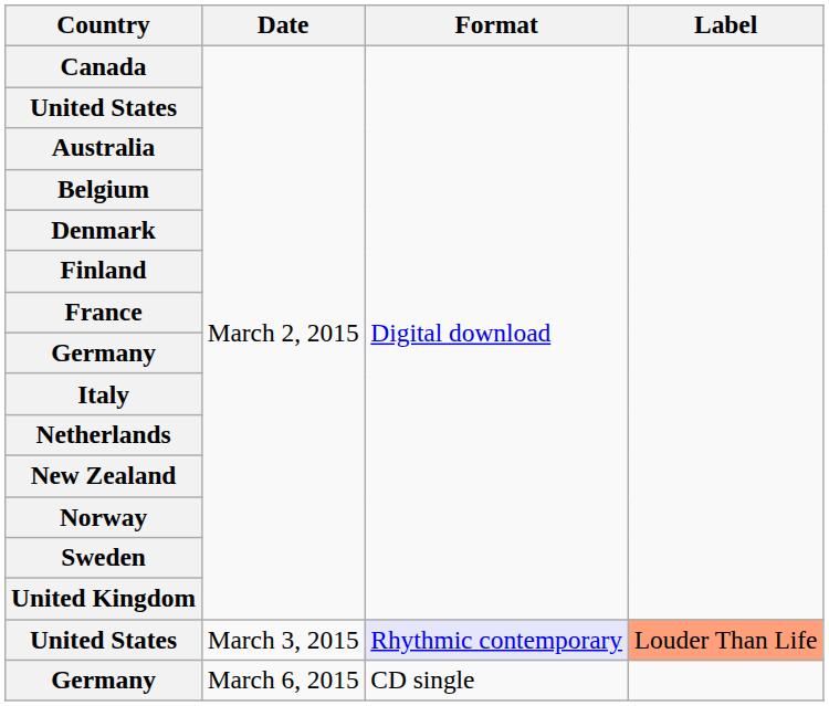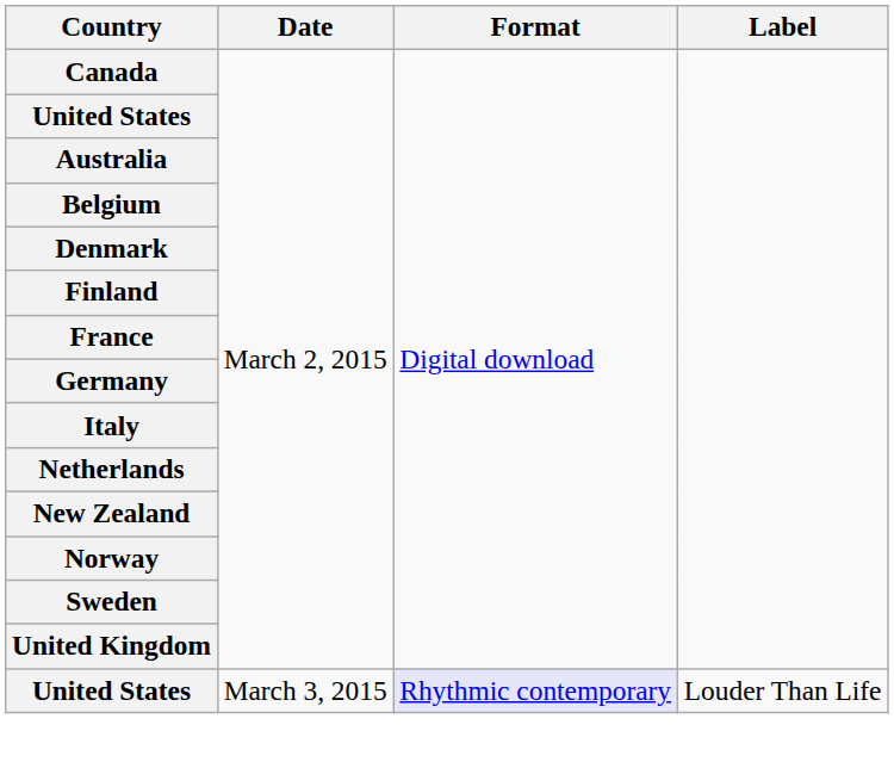United States / March 3, 2015 | Label: lightsalmon background -> no background
- row: Germany | March 6, 2015 | CD single
